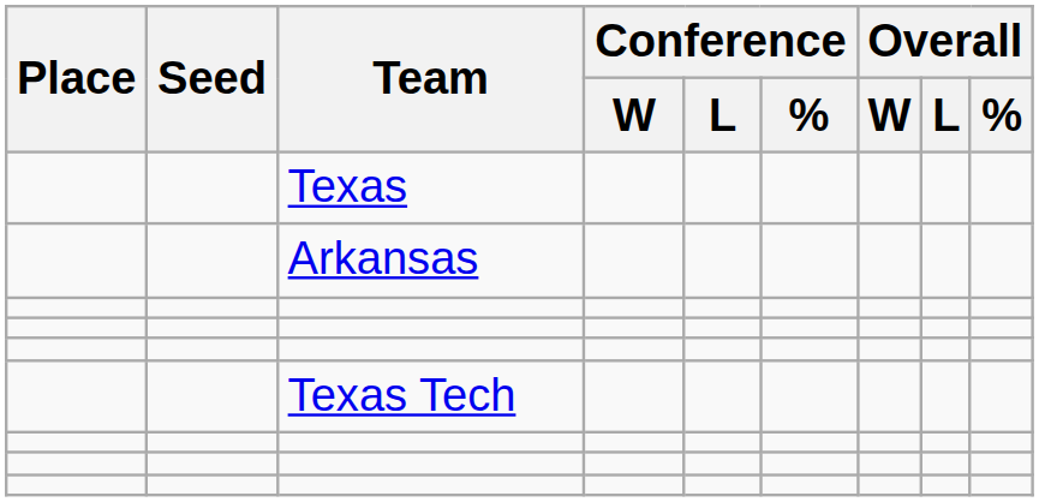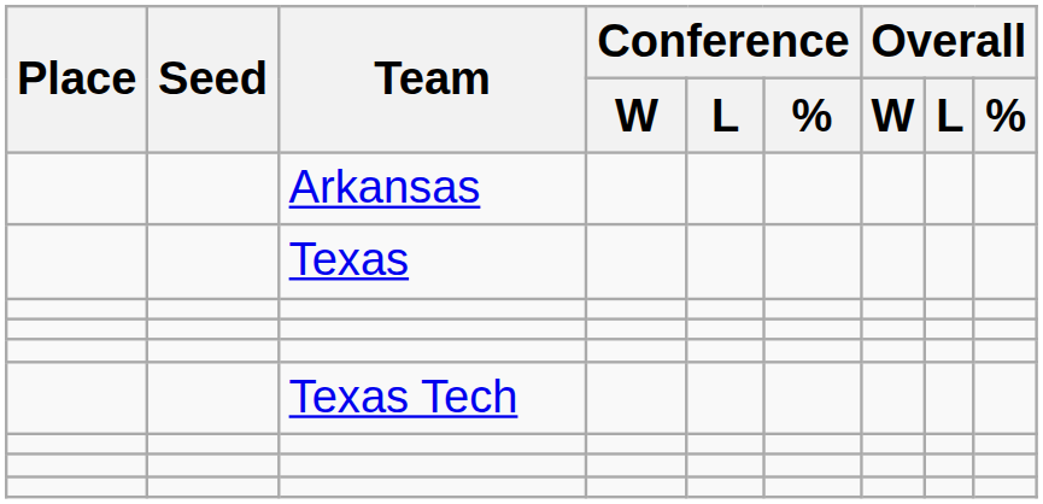rows swapped: Arkansas <-> Texas
